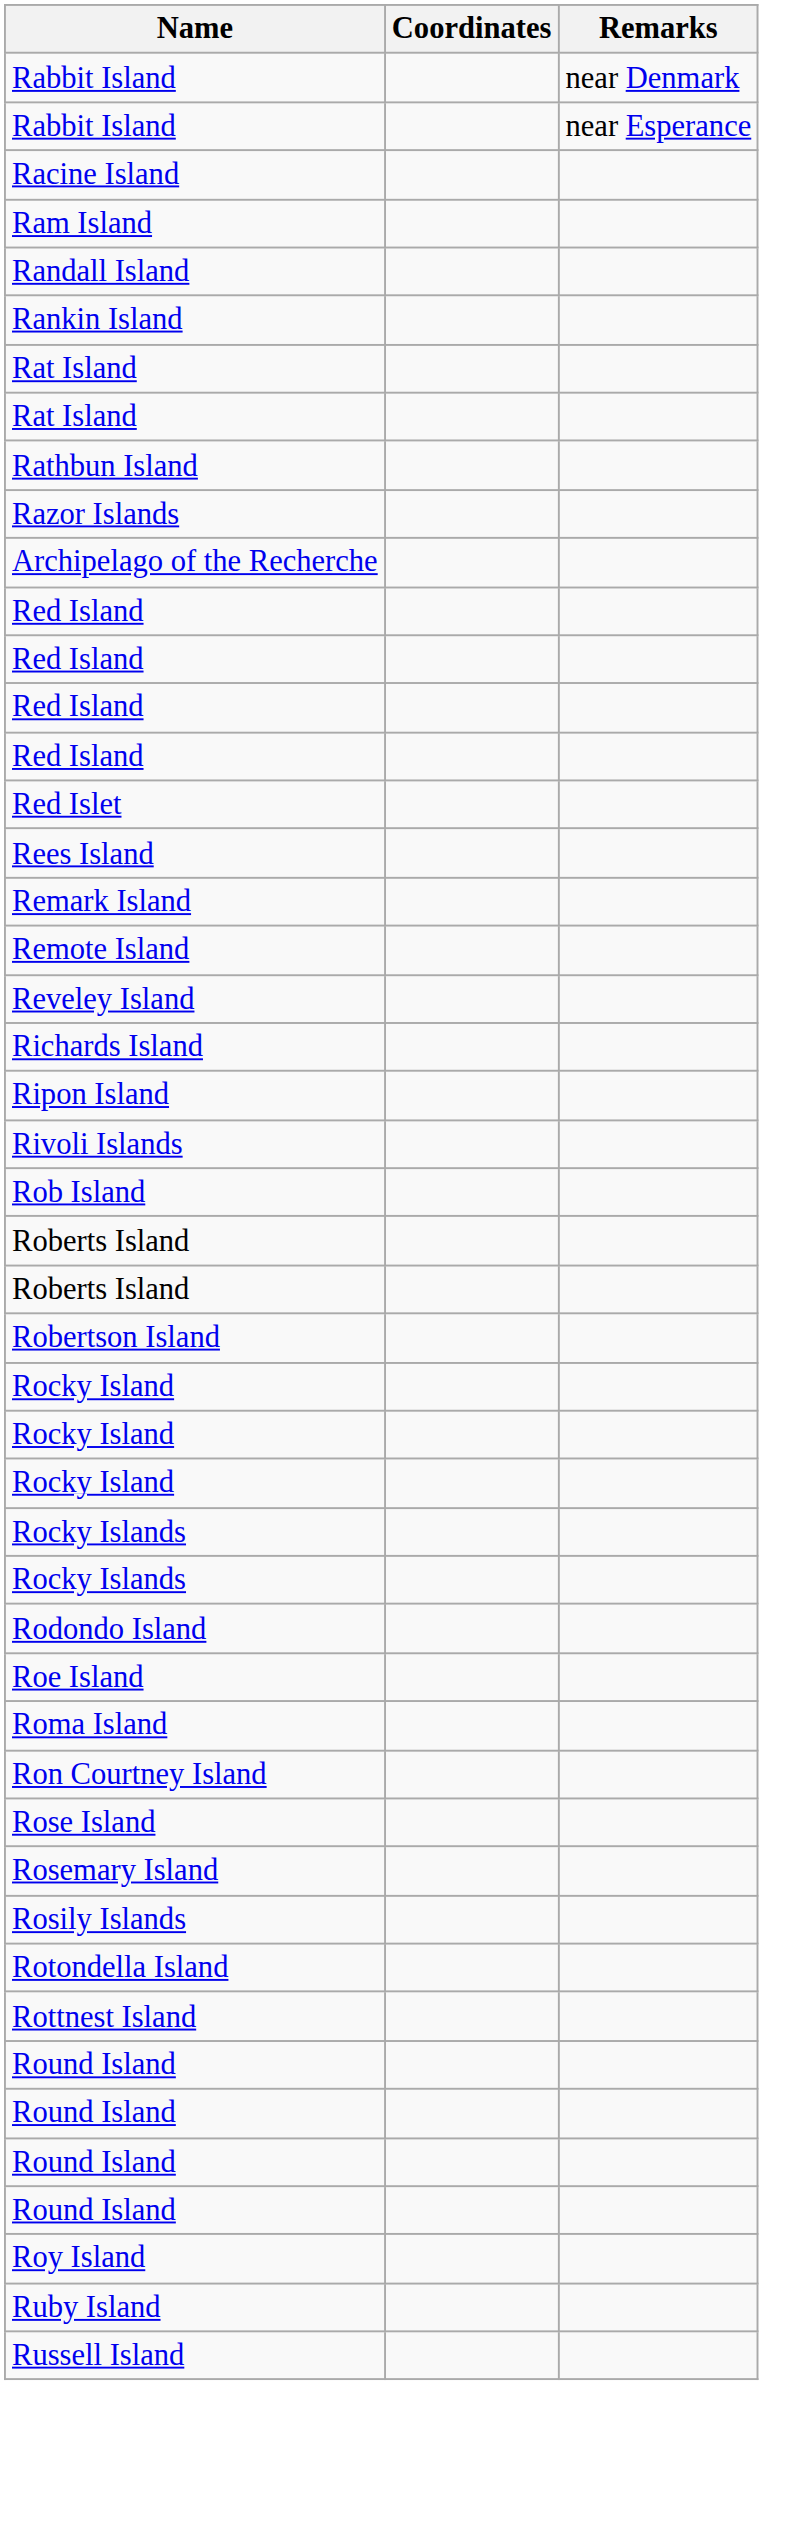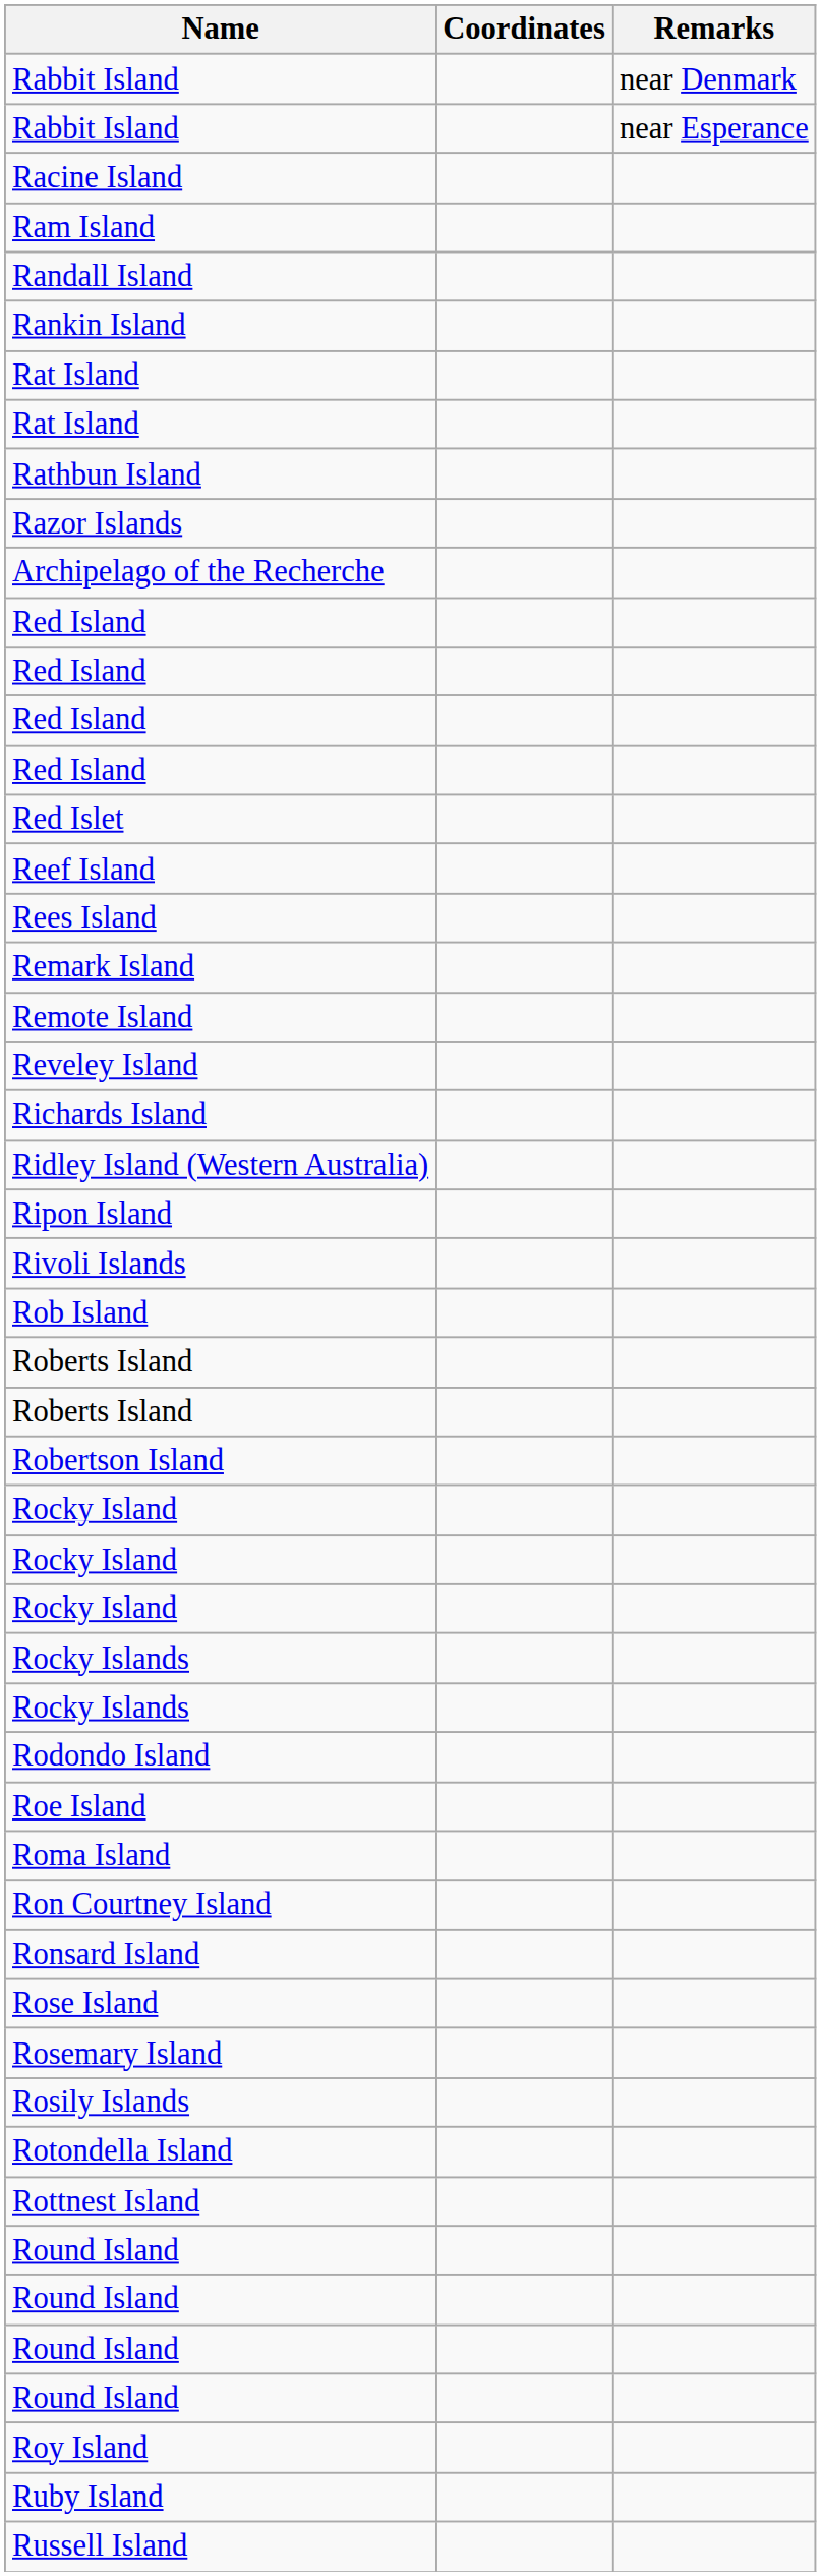+ row: Reef Island
+ row: Ridley Island (Western Australia)
+ row: Ronsard Island
